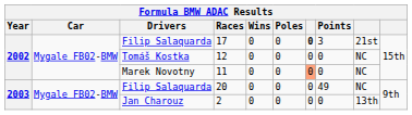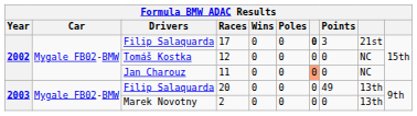11 | Drivers: Marek Novotny -> Jan Charouz
20 | column 9: NC -> 13th
2 | Drivers: Jan Charouz -> Marek Novotny
